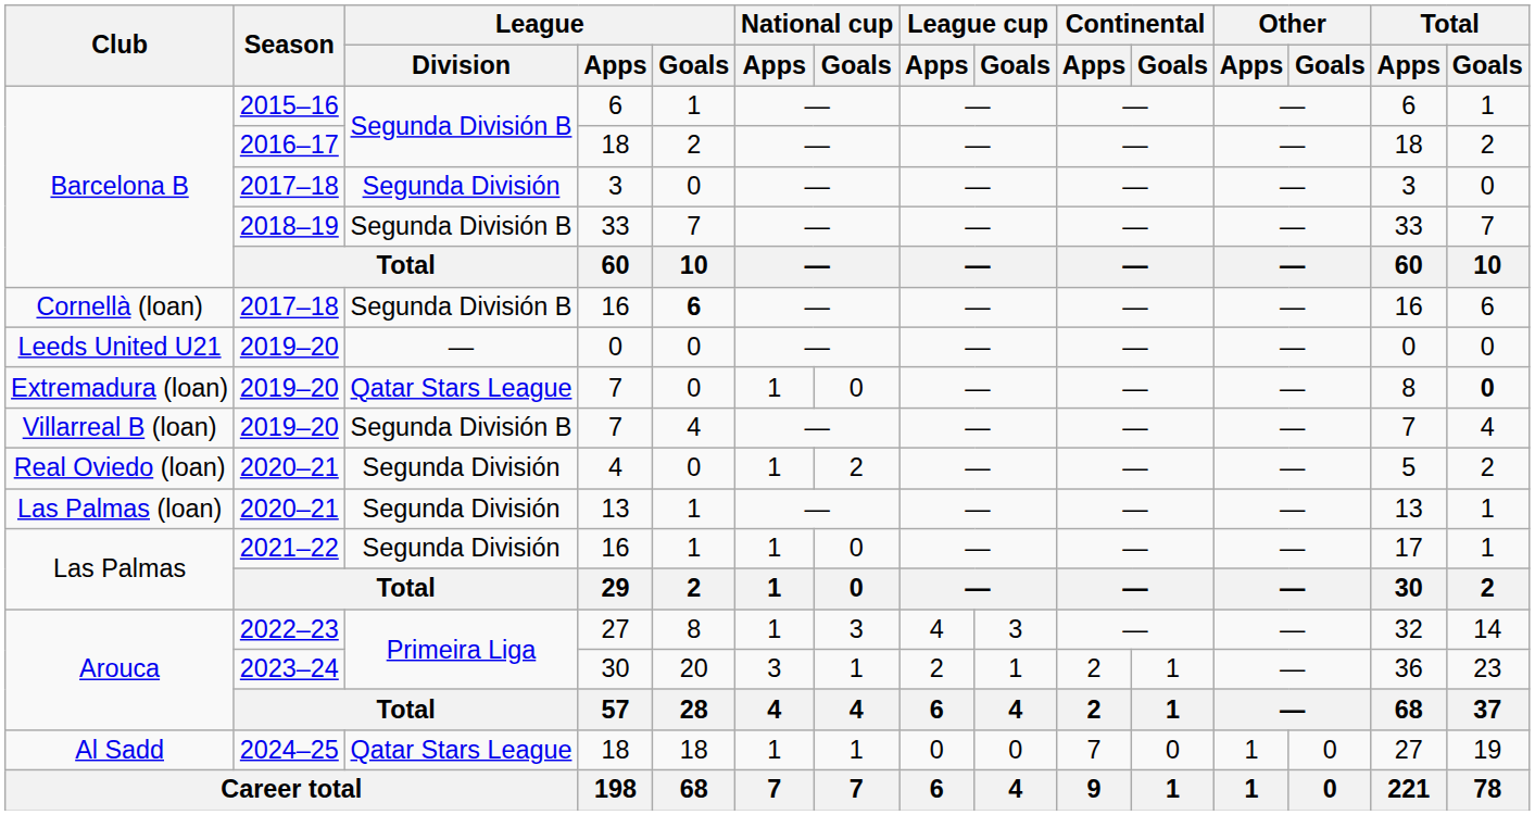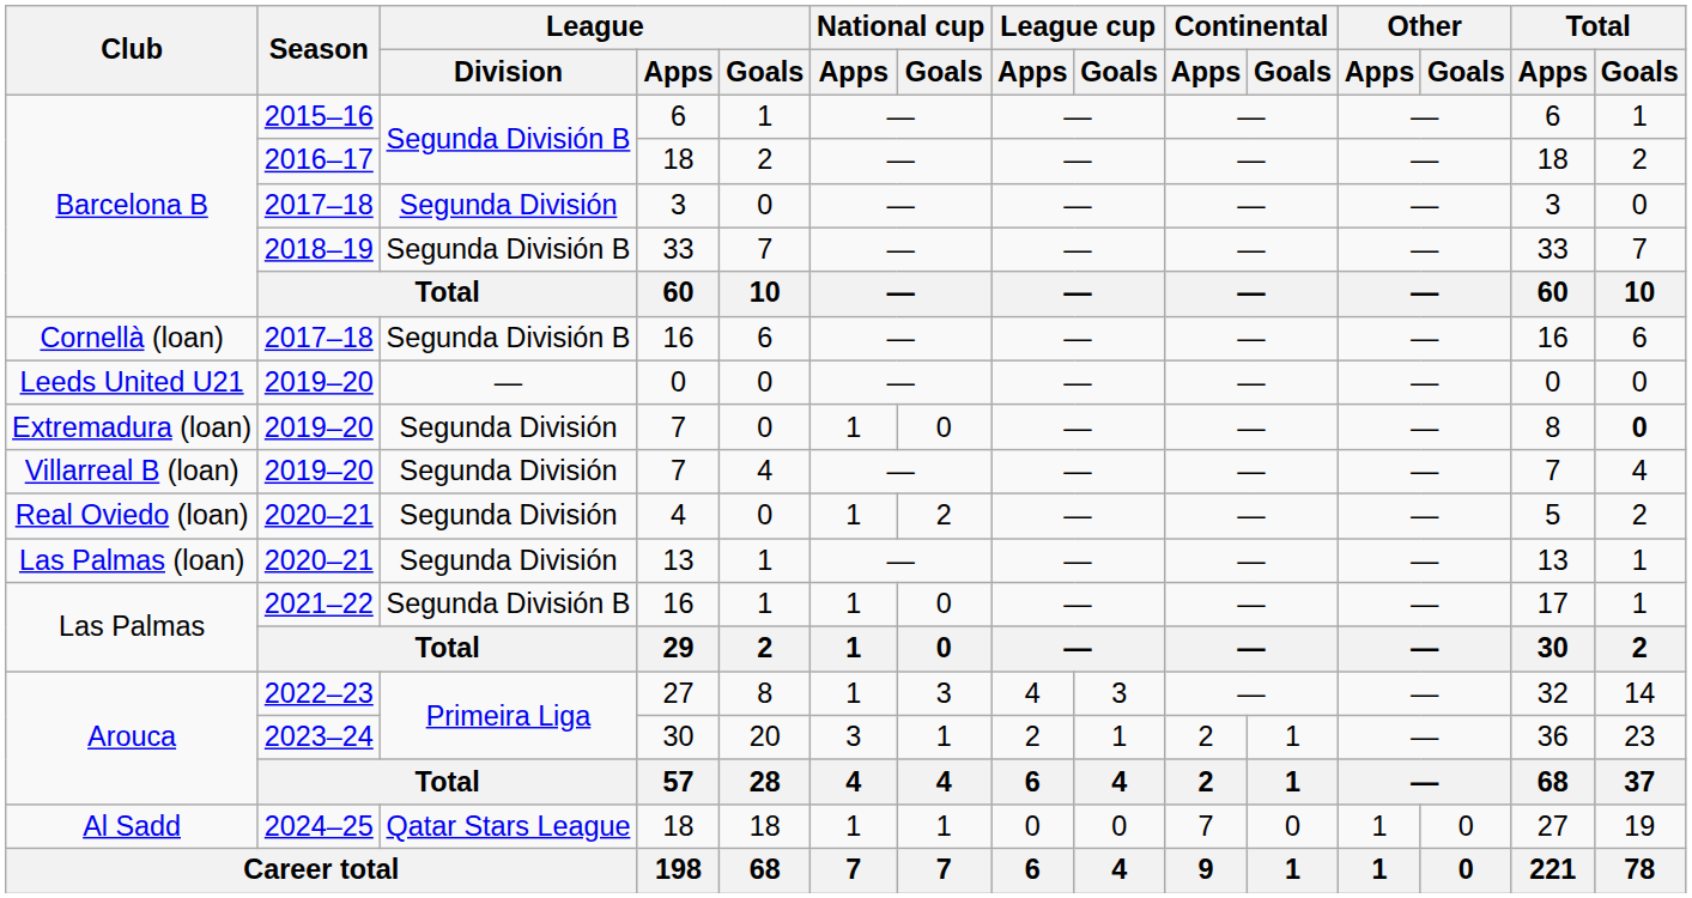Cornellà (loan) / 16 | League / Goals: bold -> normal
Extremadura (loan) / 7 | League / Division: Qatar Stars League -> Segunda División
Villarreal B (loan) / 7 | League / Division: Segunda División B -> Segunda División
Las Palmas / 16 | League / Division: Segunda División -> Segunda División B
